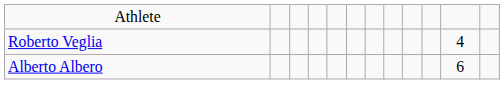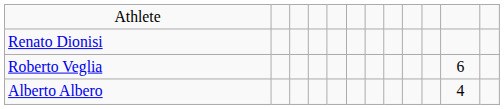+ row: Renato Dionisi
Roberto Veglia | column 11: 4 -> 6
Alberto Albero | column 11: 6 -> 4
